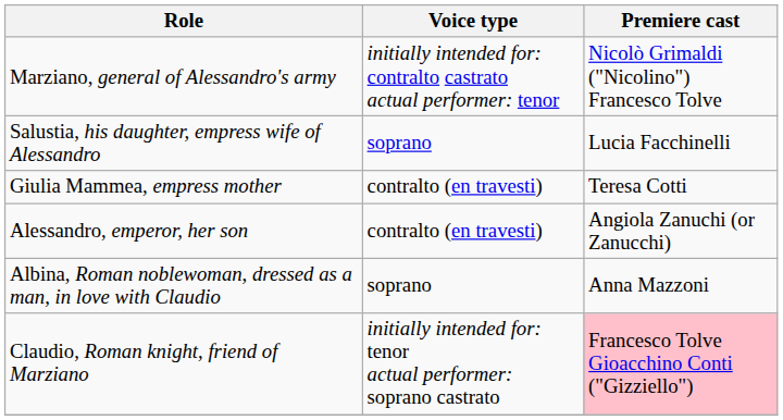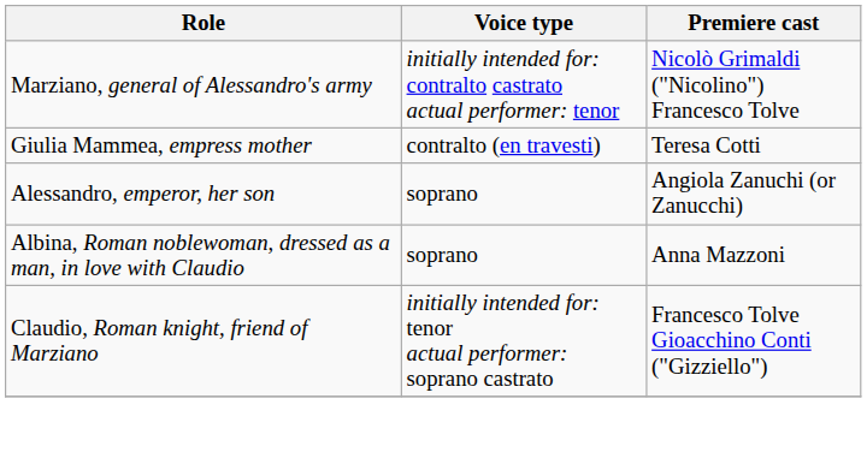- row: Salustia, his daughter, empress wife of Alessandro | soprano | Lucia Facchinelli
Alessandro, emperor, her son | Voice type: contralto (en travesti) -> soprano
Claudio, Roman knight, friend of Marziano | Premiere cast: pink background -> no background
